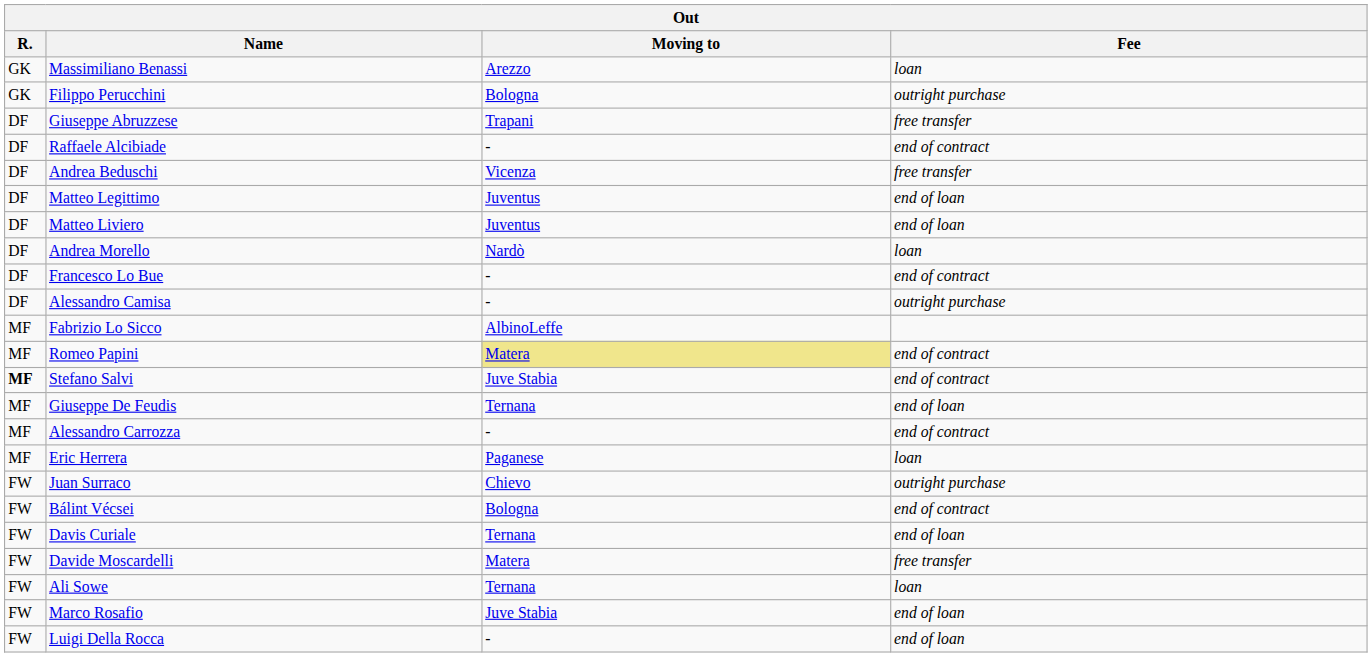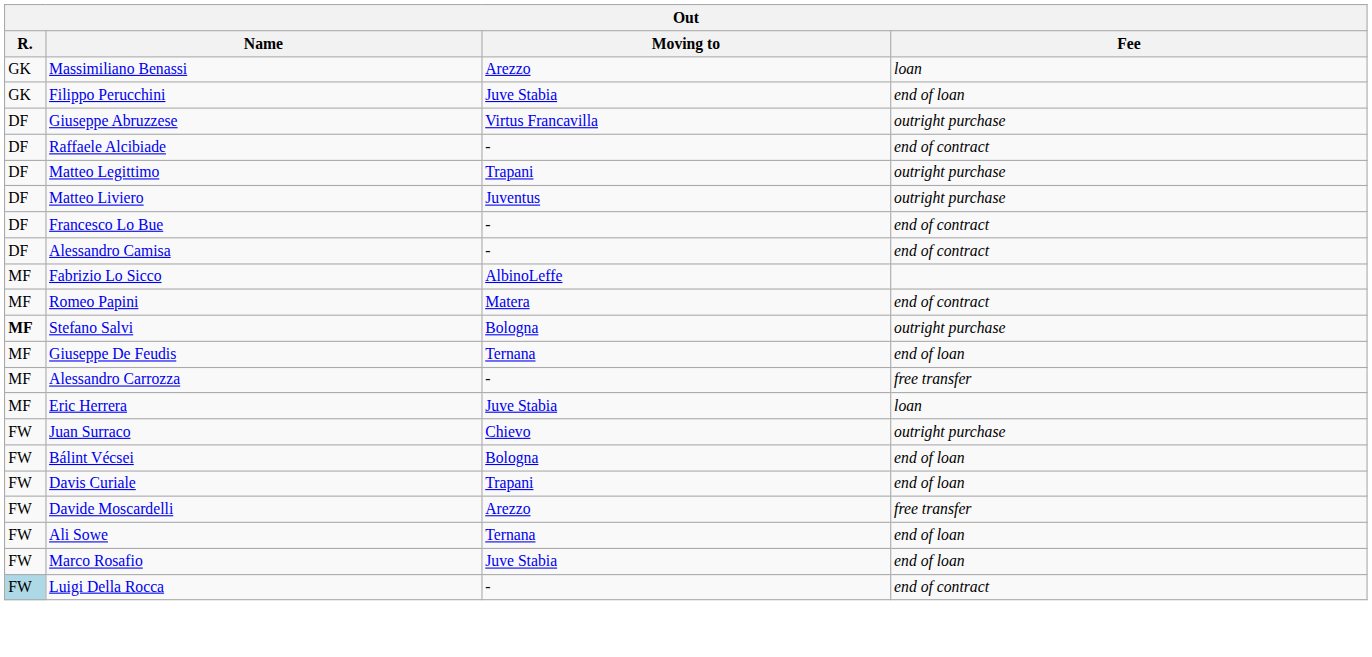Filippo Perucchini | Moving to: Bologna -> Juve Stabia
Filippo Perucchini | Fee: outright purchase -> end of loan
Giuseppe Abruzzese | Moving to: Trapani -> Virtus Francavilla
Giuseppe Abruzzese | Fee: free transfer -> outright purchase
- row: DF | Andrea Beduschi | Vicenza | free transfer
Matteo Legittimo | Moving to: Juventus -> Trapani
Matteo Legittimo | Fee: end of loan -> outright purchase
Matteo Liviero | Fee: end of loan -> outright purchase
- row: DF | Andrea Morello | Nardò | loan
Alessandro Camisa | Fee: outright purchase -> end of contract
Romeo Papini | Moving to: khaki background -> no background
Stefano Salvi | Moving to: Juve Stabia -> Bologna
Stefano Salvi | Fee: end of contract -> outright purchase
Alessandro Carrozza | Fee: end of contract -> free transfer
Eric Herrera | Moving to: Paganese -> Juve Stabia
Bálint Vécsei | Fee: end of contract -> end of loan
Davis Curiale | Moving to: Ternana -> Trapani
Davide Moscardelli | Moving to: Matera -> Arezzo
Ali Sowe | Fee: loan -> end of loan
Luigi Della Rocca | R.: no background -> lightblue background
Luigi Della Rocca | Fee: end of loan -> end of contract
